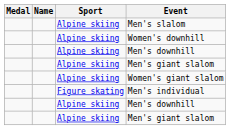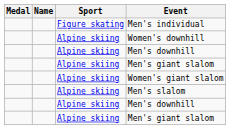rows swapped: Men's slalom <-> Men's individual
